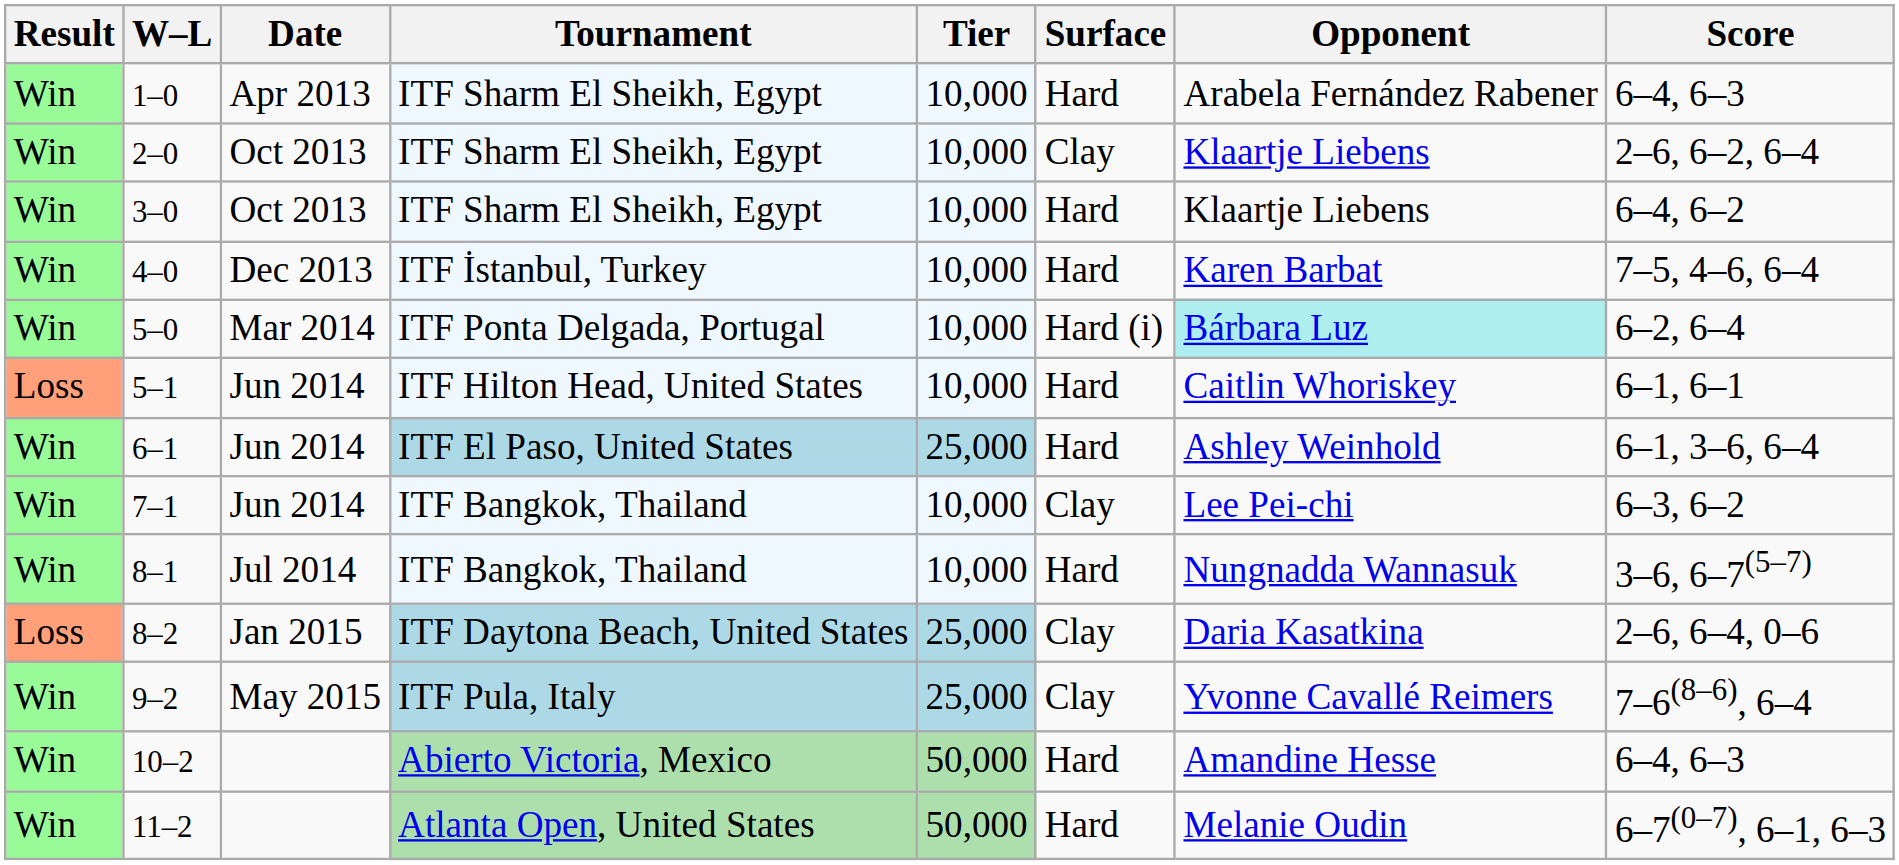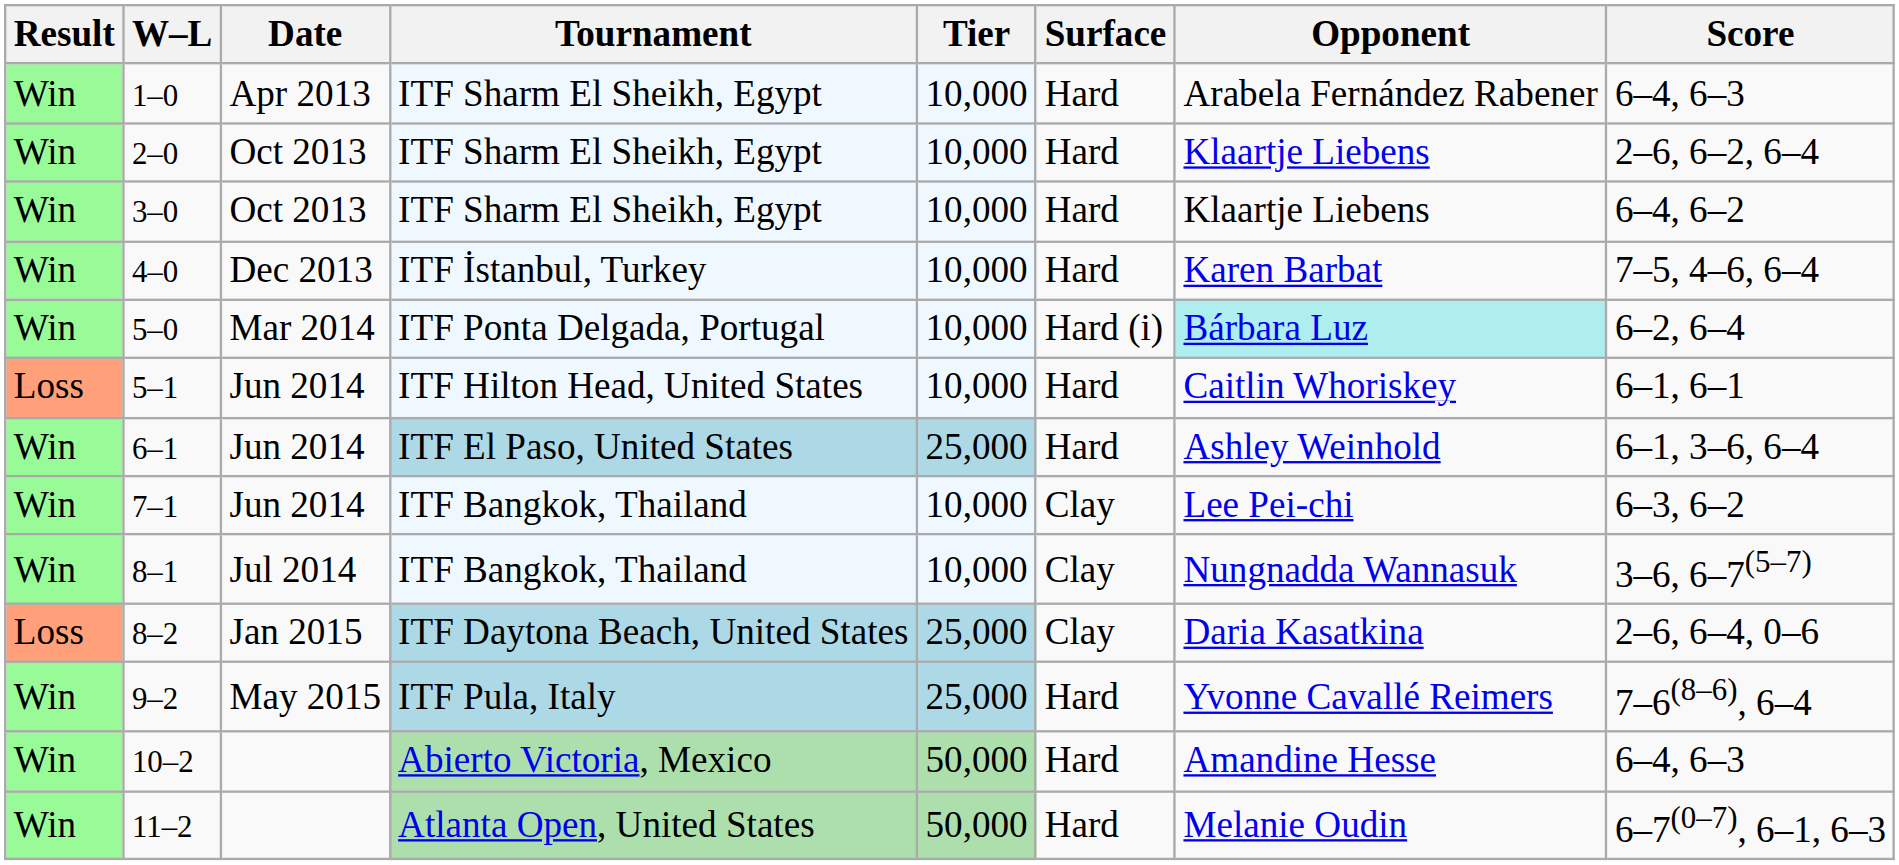2–0 | Surface: Clay -> Hard
8–1 | Surface: Hard -> Clay
9–2 | Surface: Clay -> Hard
